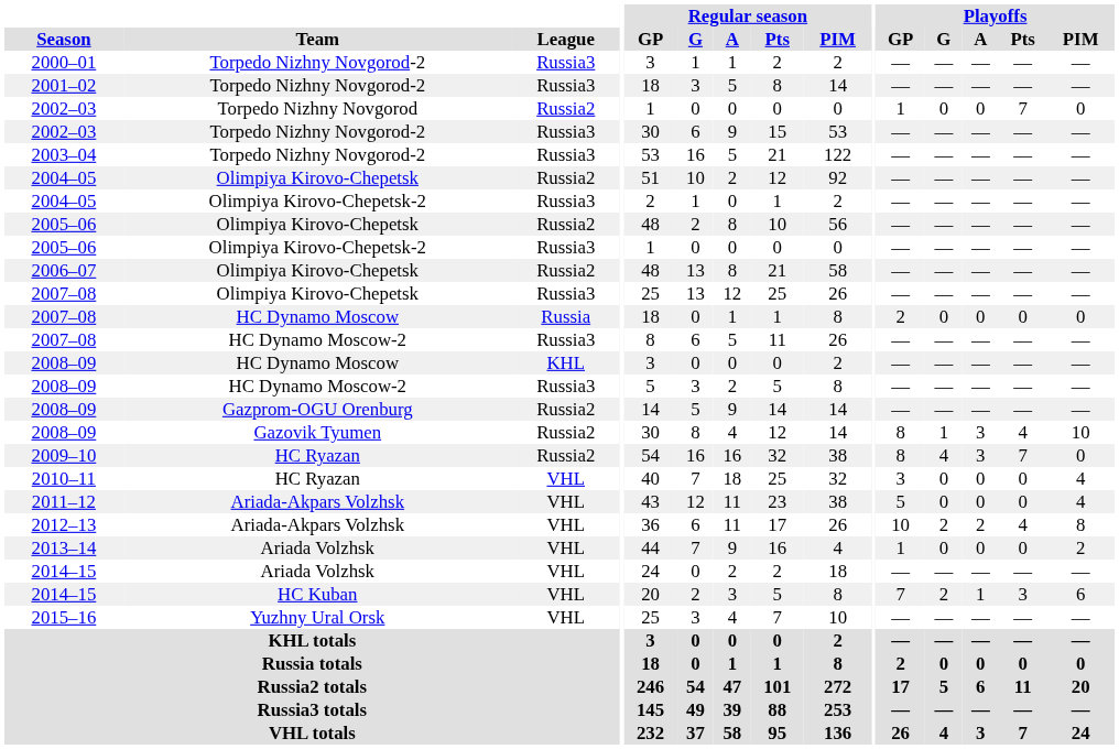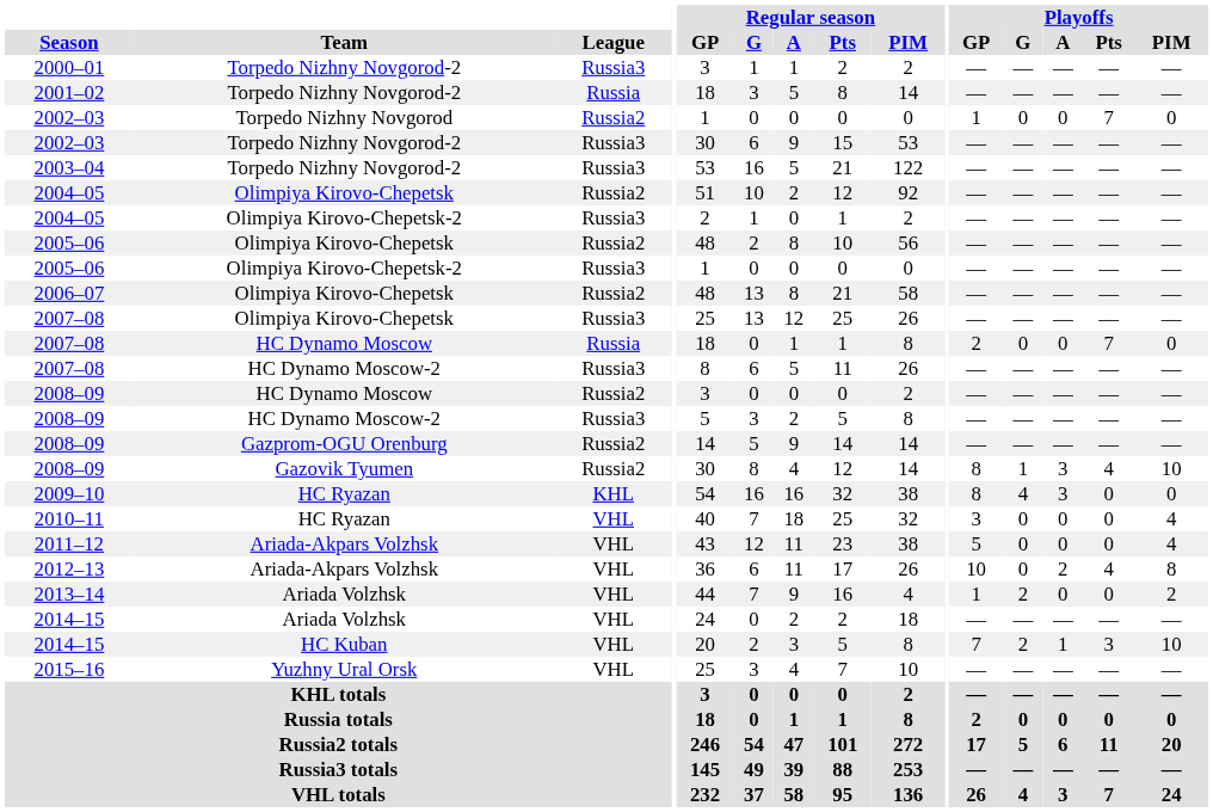2001–02 | League: Russia3 -> Russia
2007–08 / HC Dynamo Moscow | Playoffs / Pts: 0 -> 7
2008–09 / HC Dynamo Moscow | League: KHL -> Russia2
2009–10 | League: Russia2 -> KHL
2009–10 | Playoffs / Pts: 7 -> 0
2012–13 | Playoffs / G: 2 -> 0
2013–14 | Playoffs / G: 0 -> 2
2014–15 / HC Kuban | Playoffs / PIM: 6 -> 10
